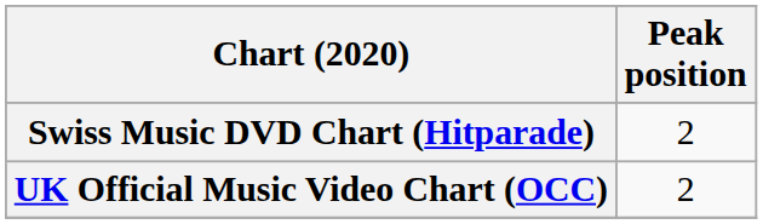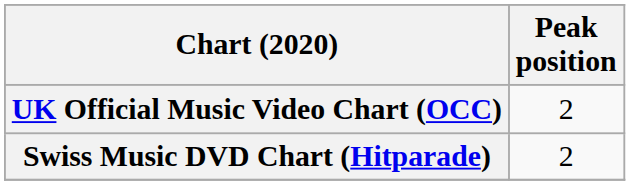rows swapped: Swiss Music DVD Chart (Hitparade) <-> UK Official Music Video Chart (OCC)
